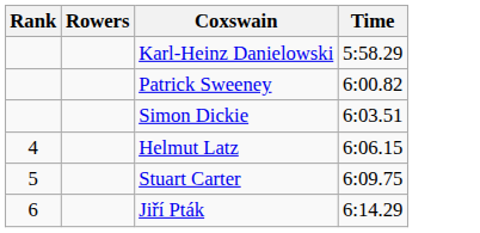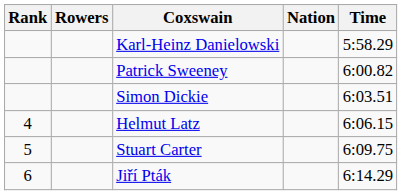+ column: Nation
